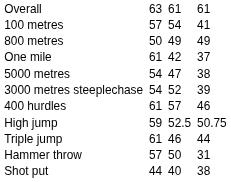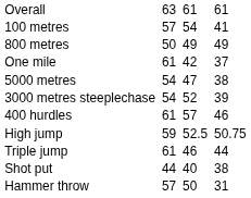rows swapped: Shot put <-> Hammer throw
